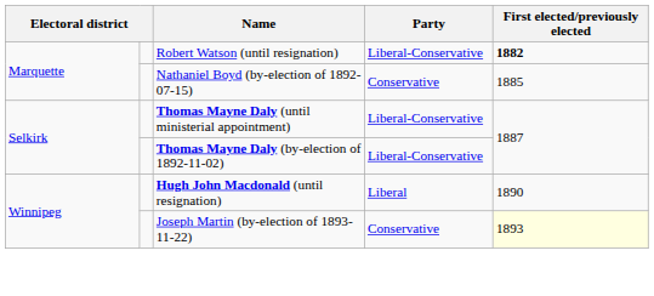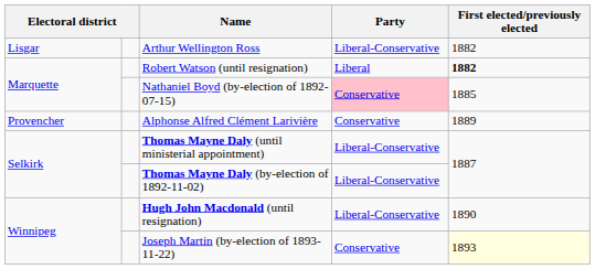+ row: Lisgar | Arthur Wellington Ross | Liberal-Conservative | 1882
Robert Watson (until resignation) | Party: Liberal-Conservative -> Liberal
Nathaniel Boyd (by-election of 1892-07-15) | Party: no background -> pink background
+ row: Provencher | Alphonse Alfred Clément Larivière | Conservative | 1889
Hugh John Macdonald (until resignation) | Party: Liberal -> Liberal-Conservative
